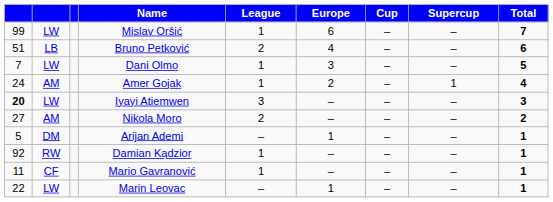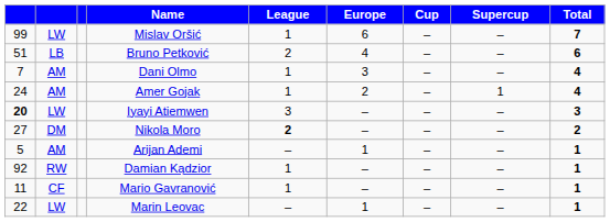Dani Olmo | column 2: LW -> AM
Dani Olmo | Total: 5 -> 4
Nikola Moro | column 2: AM -> DM
Nikola Moro | League: normal -> bold
Arijan Ademi | column 2: DM -> AM
